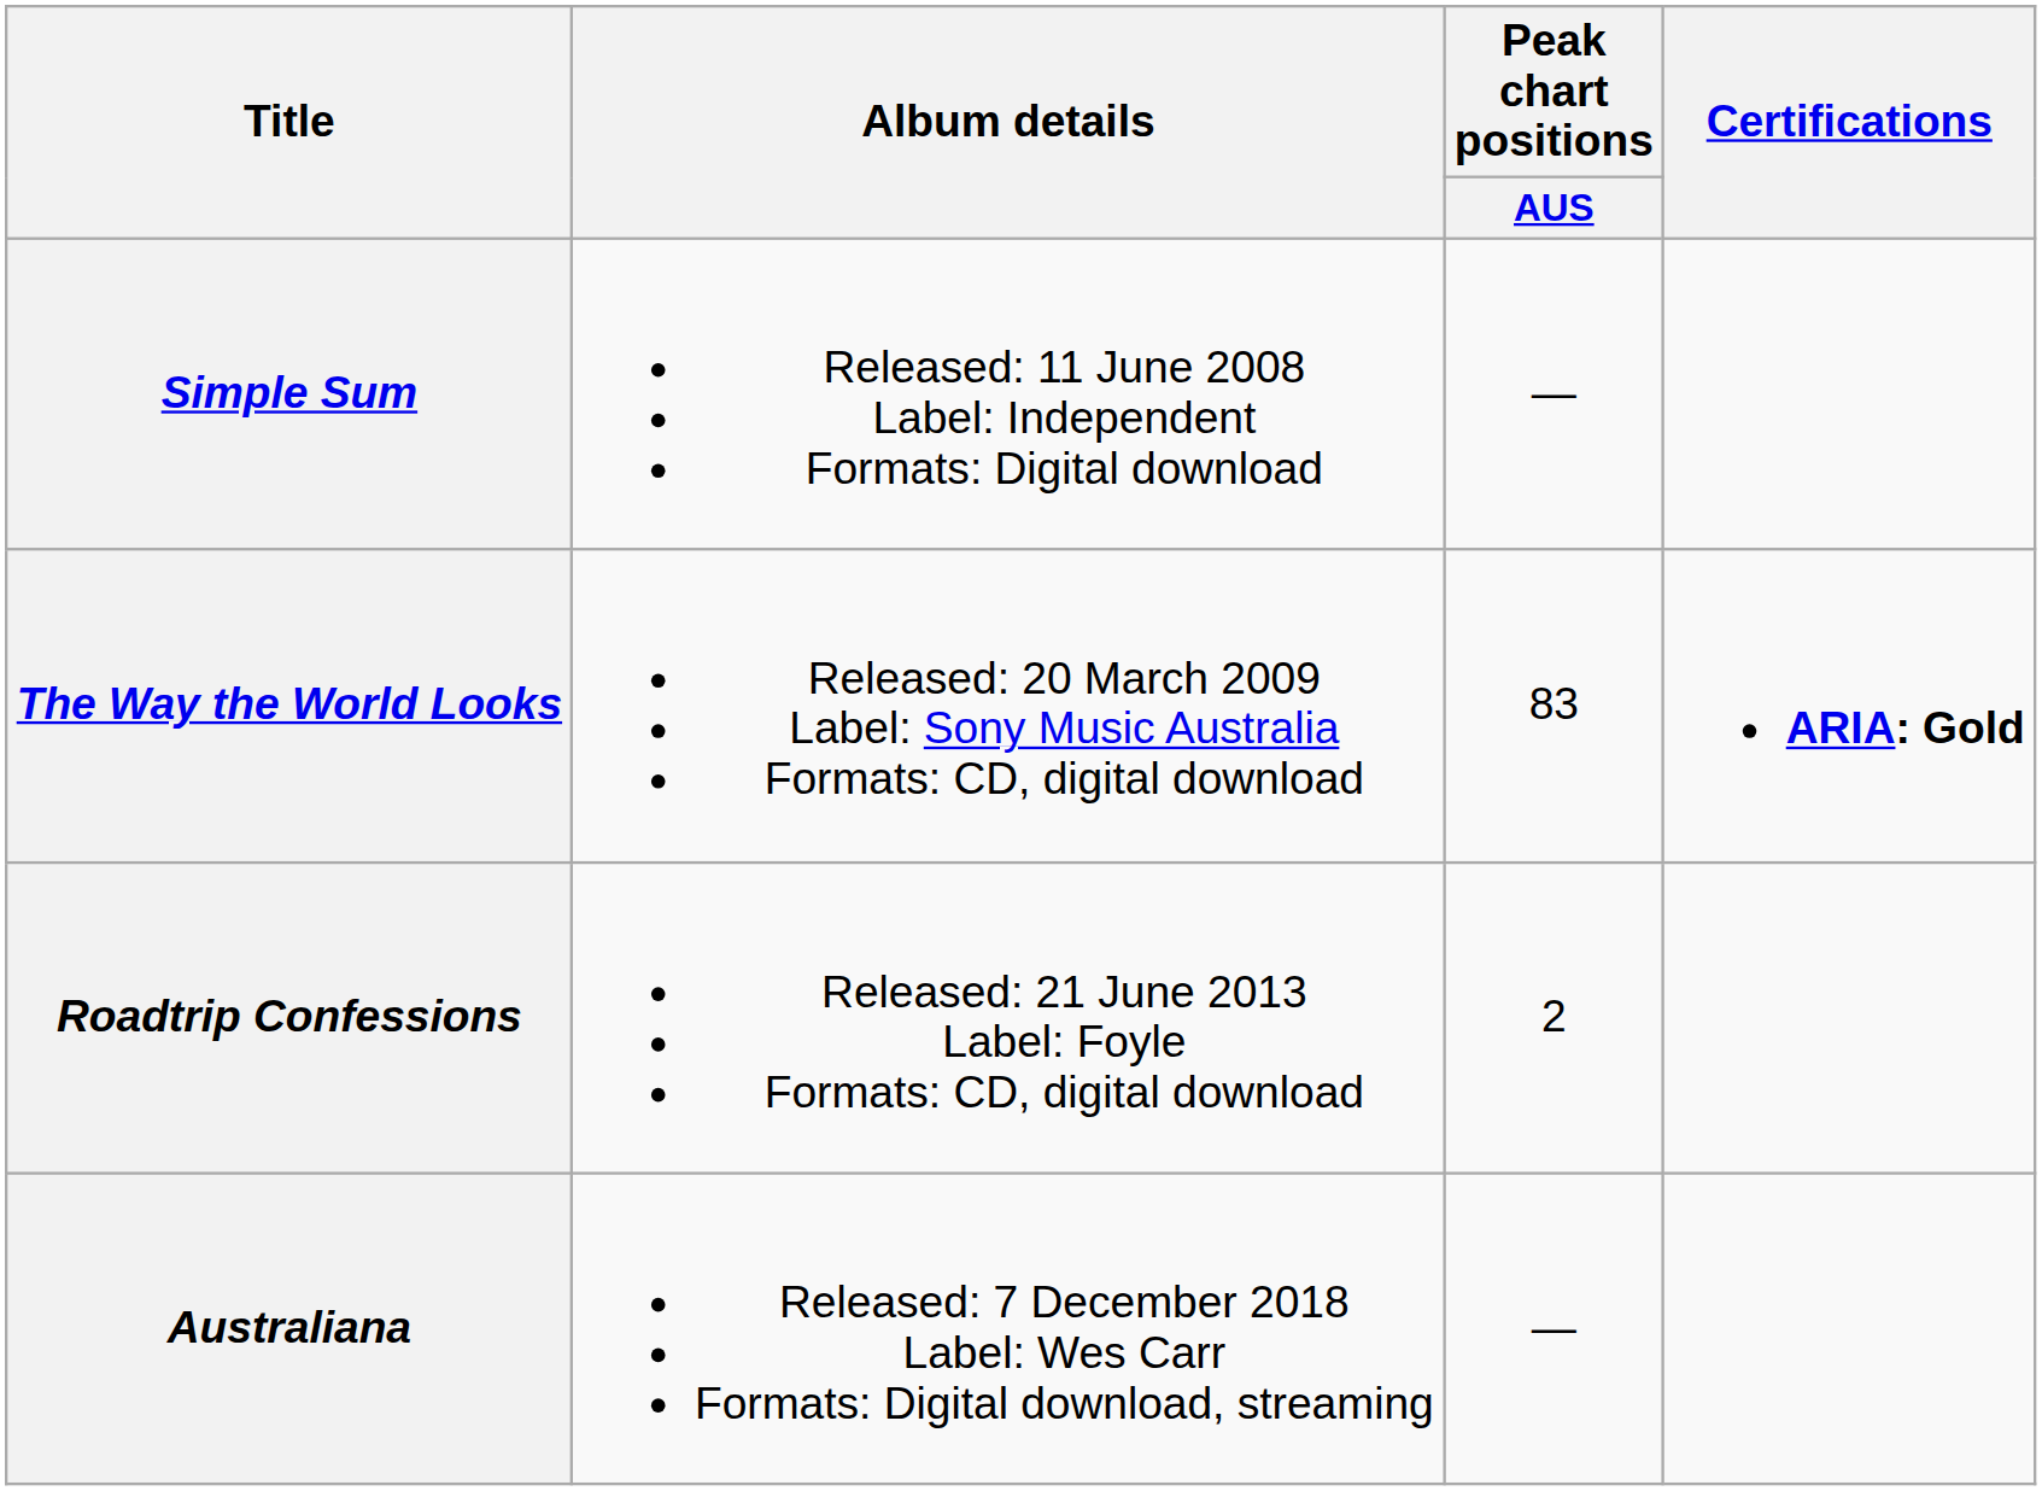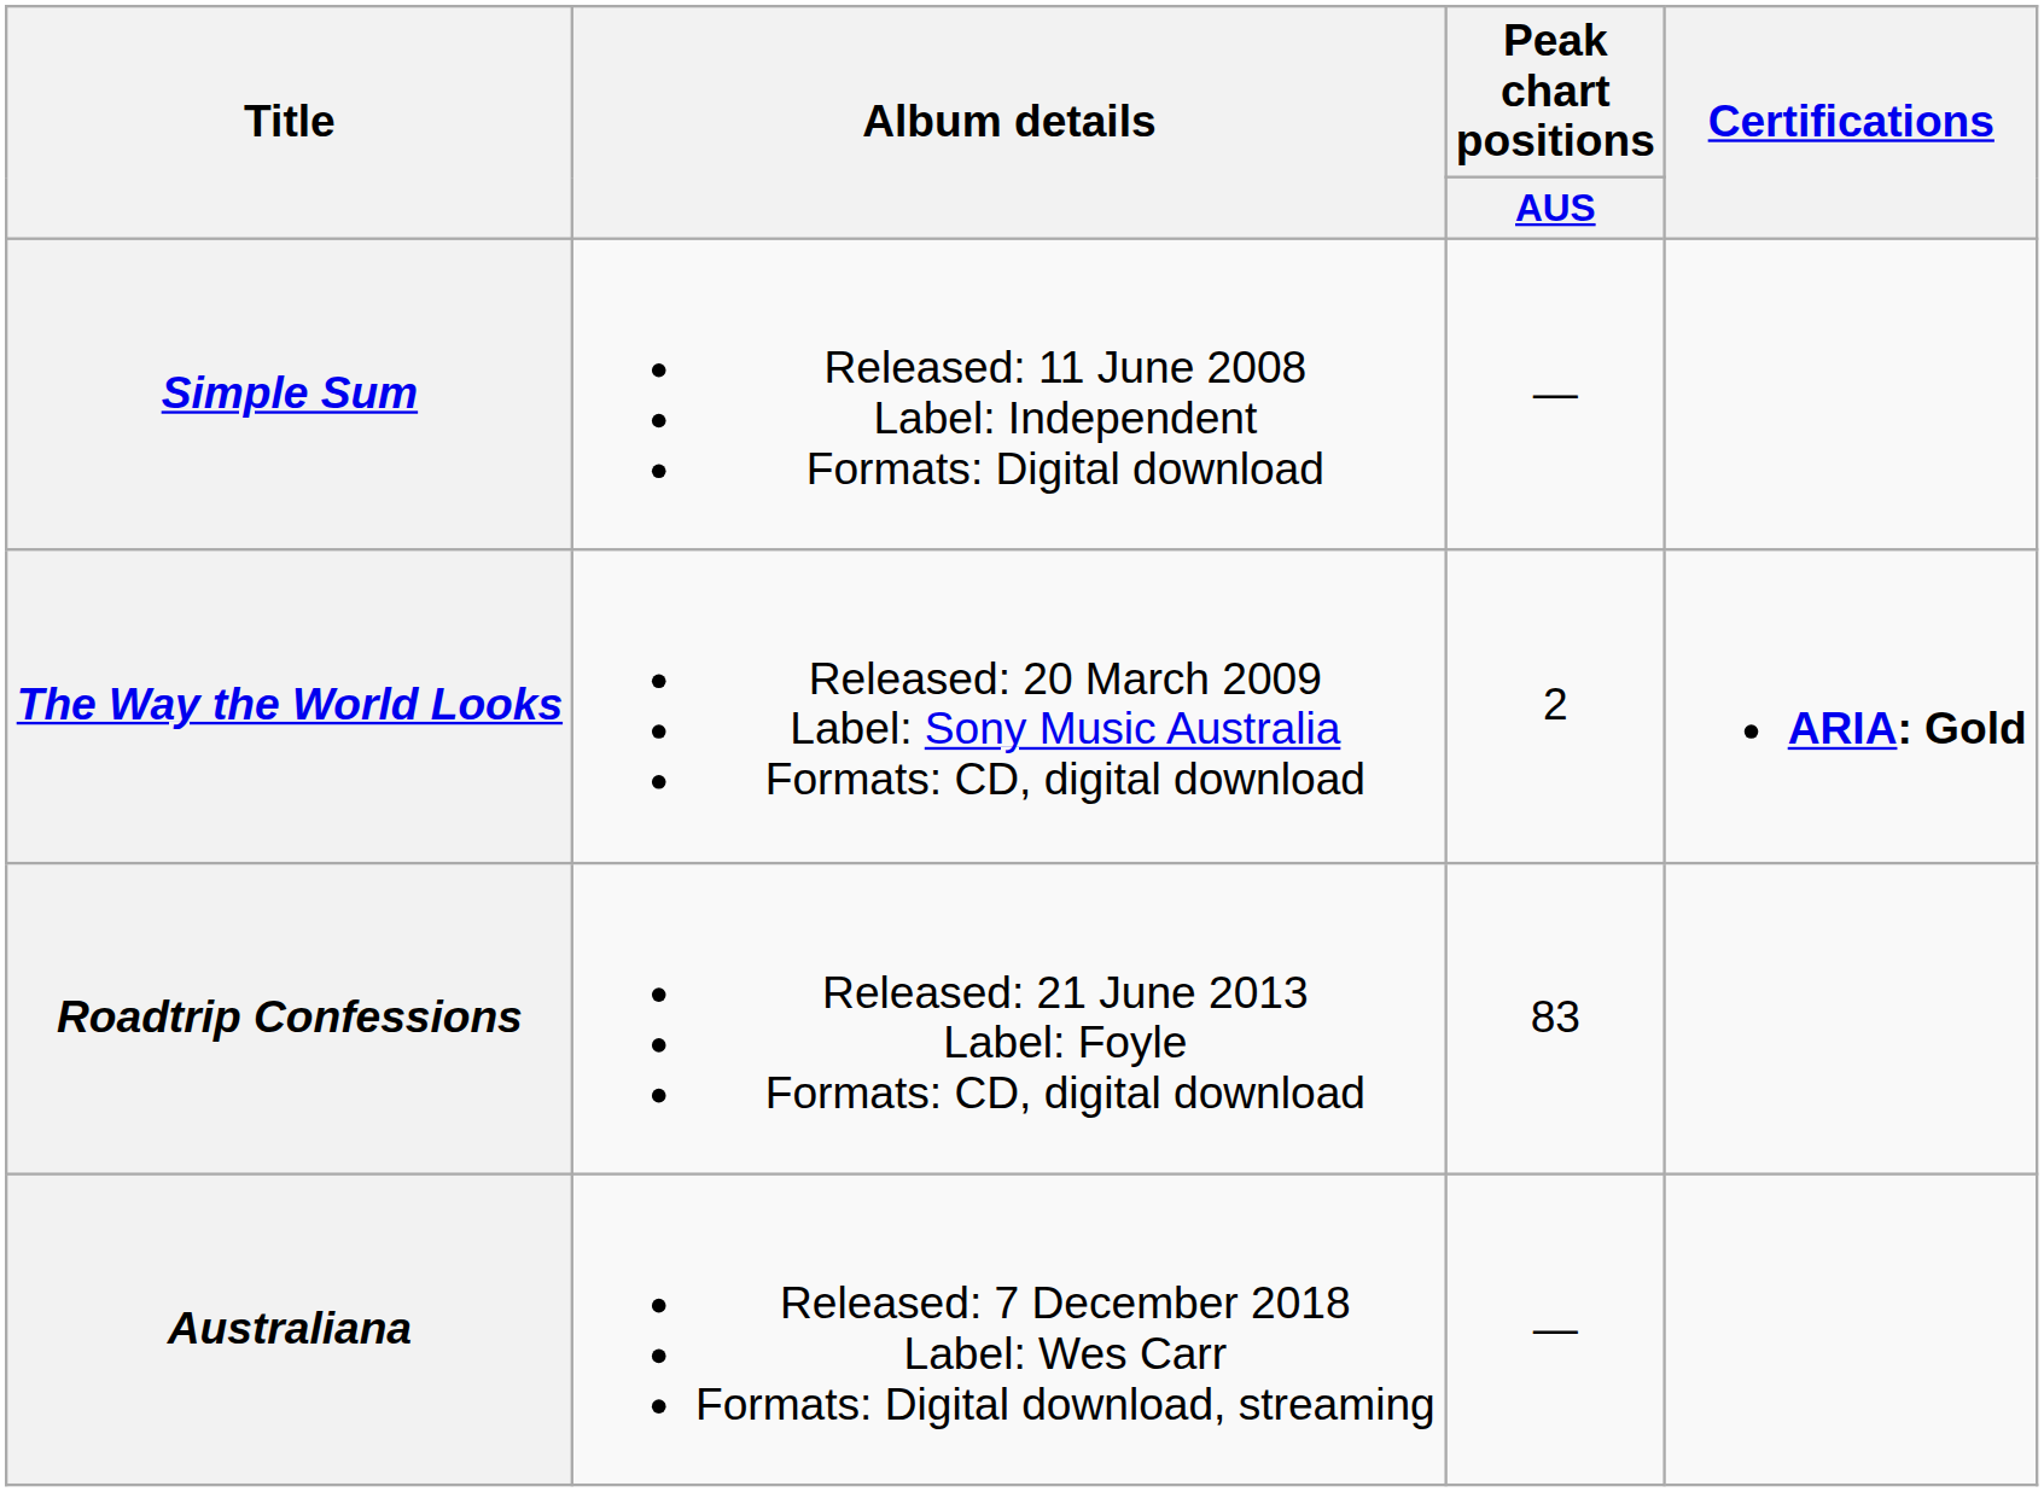The Way the World Looks | Peak chart positions / AUS: 83 -> 2
Roadtrip Confessions | Peak chart positions / AUS: 2 -> 83
